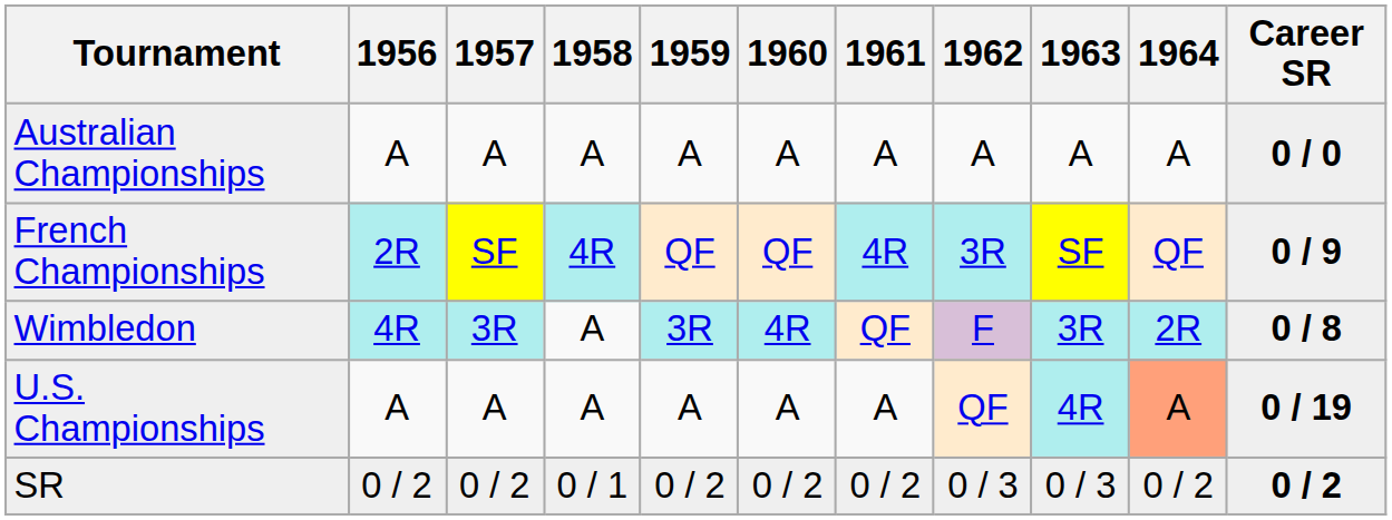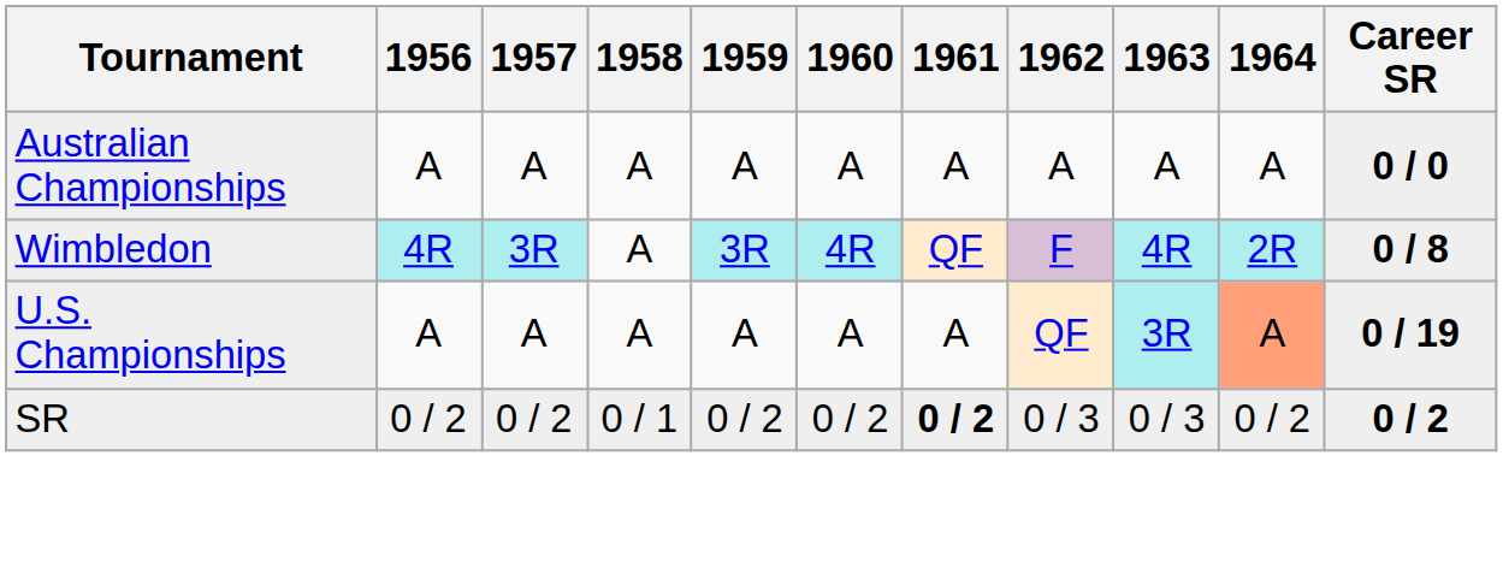- row: French Championships | 2R | SF | 4R | QF | QF | 4R | 3R | SF | QF | 0 / 9
Wimbledon | 1963: 3R -> 4R
U.S. Championships | 1963: 4R -> 3R
SR | 1961: normal -> bold
